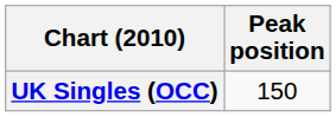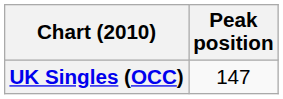UK Singles (OCC) | Peak position: 150 -> 147
